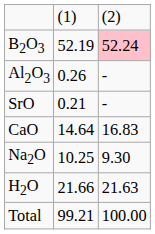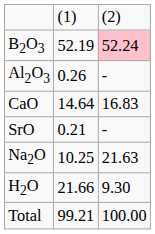rows swapped: CaO <-> SrO
Na2O | column 3: 9.30 -> 21.63
H2O | column 3: 21.63 -> 9.30
